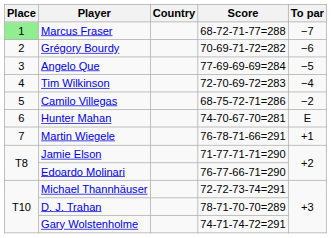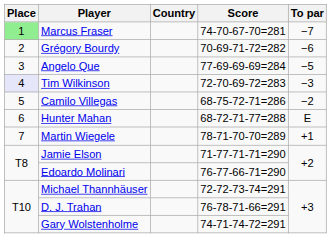Marcus Fraser | Score: 68-72-71-77=288 -> 74-70-67-70=281
Tim Wilkinson | Place: no background -> lavender background
Tim Wilkinson | To par: −4 -> −3
Hunter Mahan | Score: 74-70-67-70=281 -> 68-72-71-77=288
Martin Wiegele | Score: 76-78-71-66=291 -> 78-71-70-70=289
D. J. Trahan | Score: 78-71-70-70=289 -> 76-78-71-66=291
